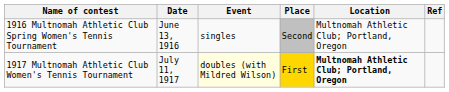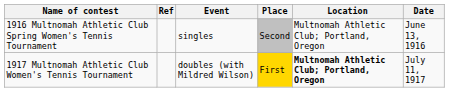columns swapped: Date <-> Ref
1917 Multnomah Athletic Club Women's Tennis Tournament | Event: lightyellow background -> no background
